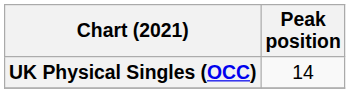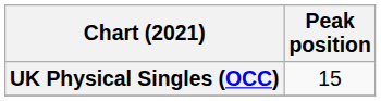UK Physical Singles (OCC) | Peak position: 14 -> 15
